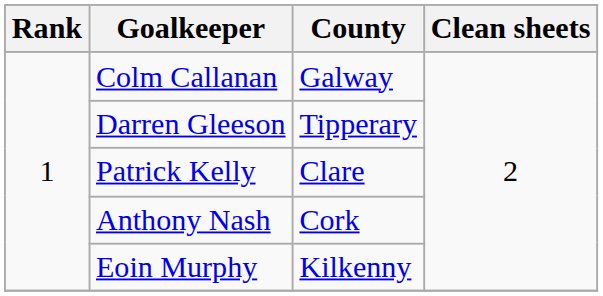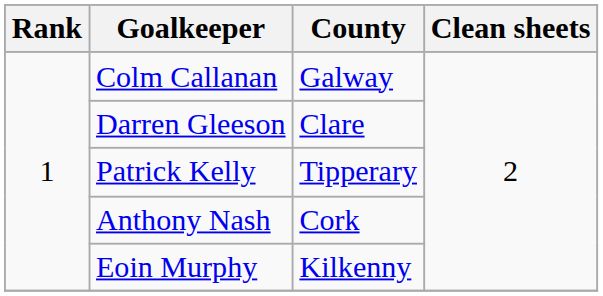Darren Gleeson | County: Tipperary -> Clare
Patrick Kelly | County: Clare -> Tipperary
